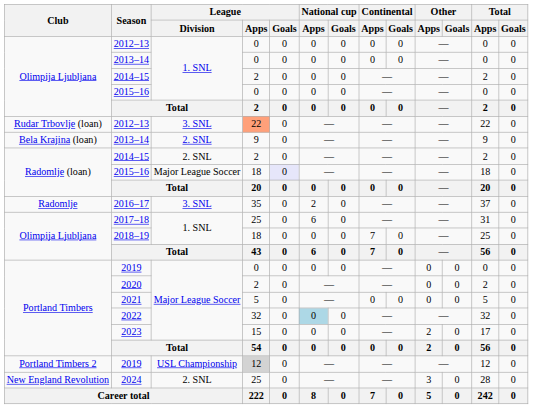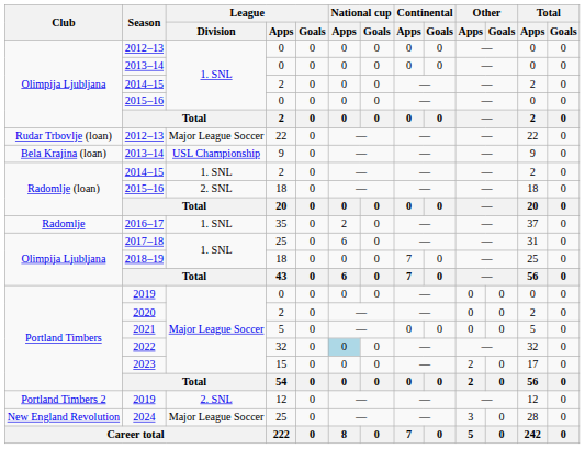Rudar Trbovlje (loan) / 2012–13 | League / Division: 3. SNL -> Major League Soccer
Rudar Trbovlje (loan) / 2012–13 | League / Apps: lightsalmon background -> no background
Bela Krajina (loan) / 2013–14 | League / Division: 2. SNL -> USL Championship
Radomlje (loan) / 2014–15 | League / Division: 2. SNL -> 1. SNL
Radomlje (loan) / 2015–16 | League / Division: Major League Soccer -> 2. SNL
Radomlje (loan) / 2015–16 | League / Goals: lavender background -> no background
2016–17 | League / Division: 3. SNL -> 1. SNL
Portland Timbers 2 / 2019 | League / Division: USL Championship -> 2. SNL
Portland Timbers 2 / 2019 | League / Apps: lightgrey background -> no background
2024 | League / Division: 2. SNL -> Major League Soccer
